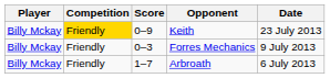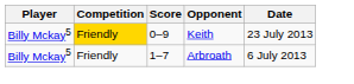Keith | Player: Billy Mckay -> Billy Mckay5
- row: Billy Mckay | Friendly | 0–3 | Forres Mechanics | 9 July 2013
Arbroath | Player: Billy Mckay -> Billy Mckay5
